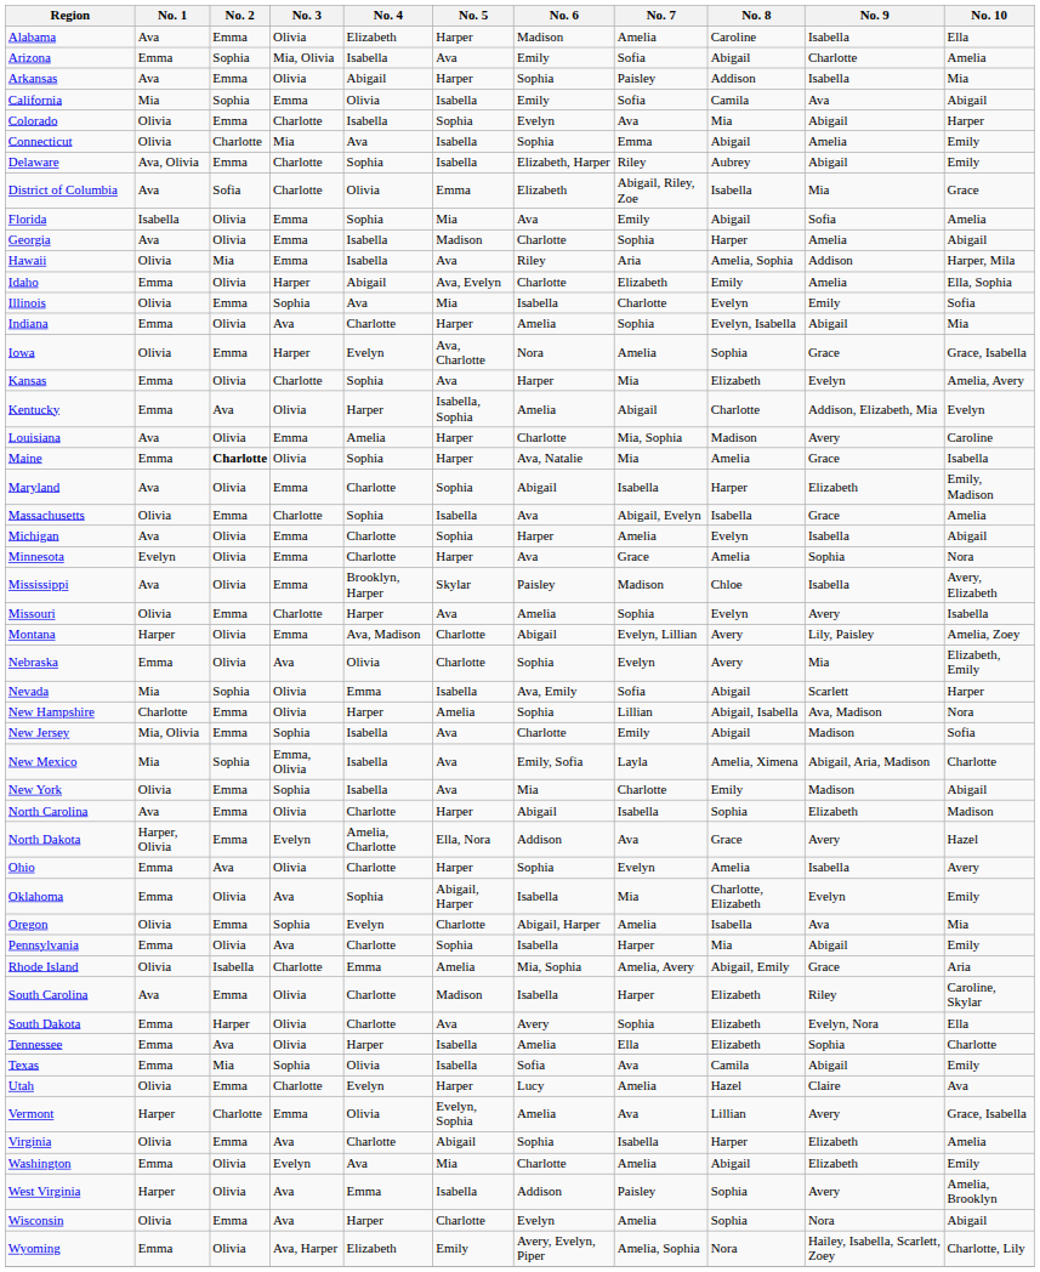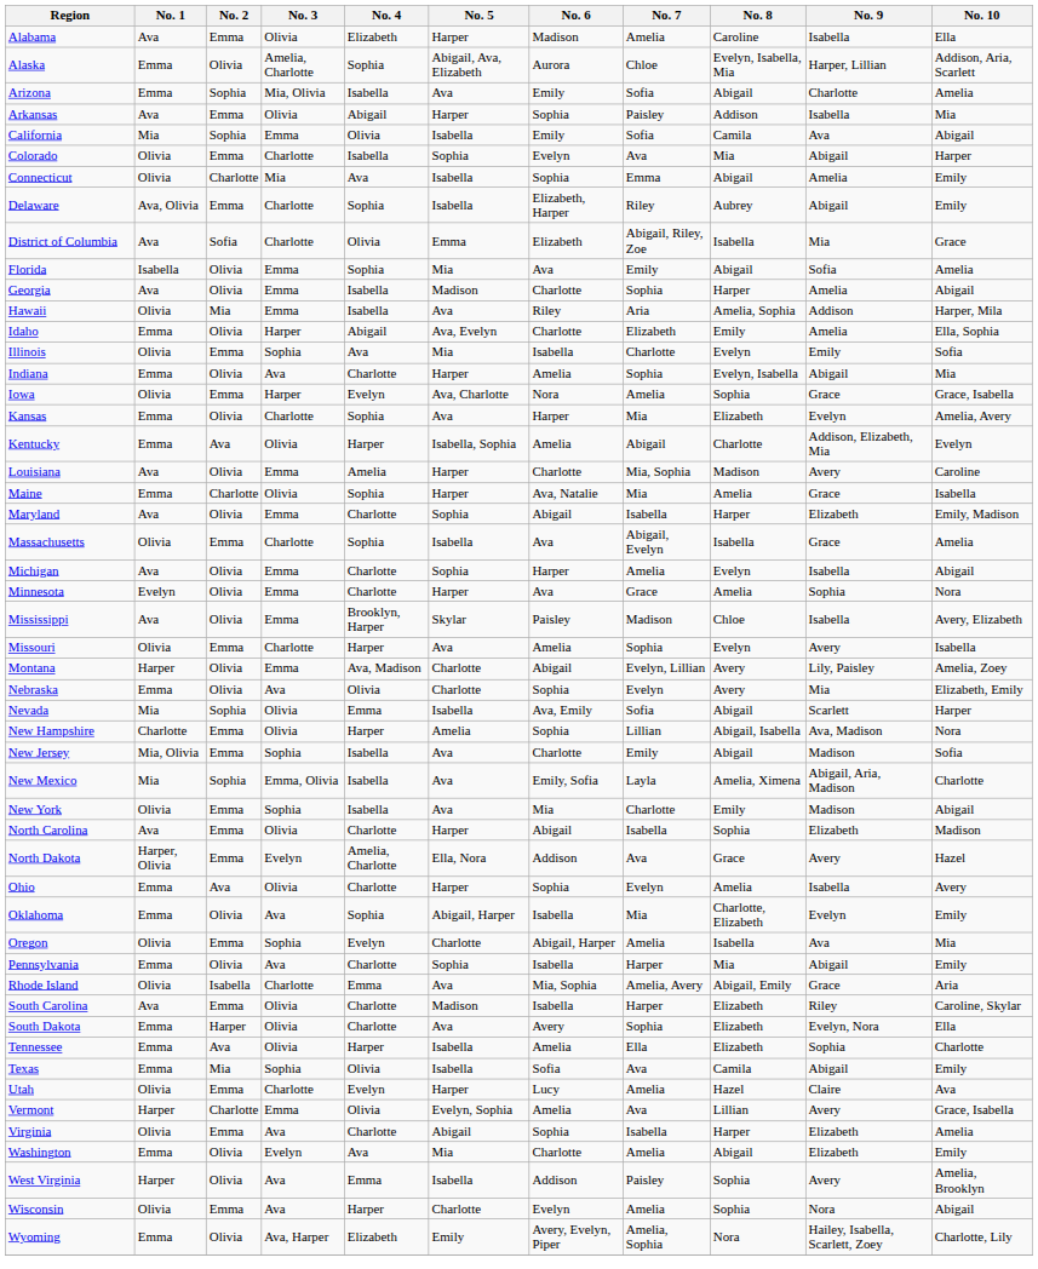+ row: Alaska | Emma | Olivia | Amelia, Charlotte | Sophia | Abigail, Ava, Elizabeth | Aurora | Chloe | Evelyn, Isabella, Mia | Harper, Lillian | Addison, Aria, Scarlett
Maine | No. 2: bold -> normal
Rhode Island | No. 5: Amelia -> Ava
